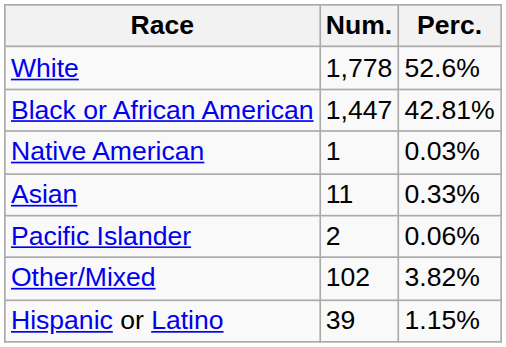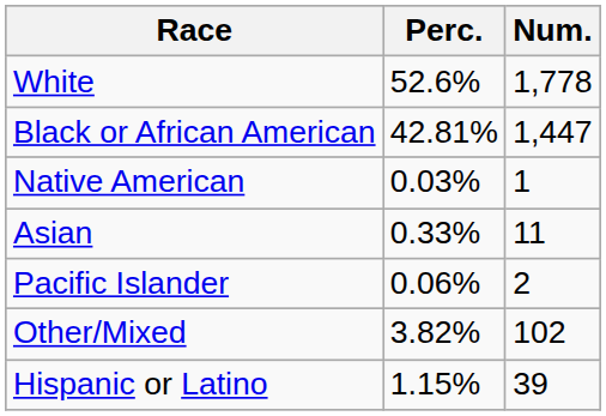columns swapped: Num. <-> Perc.
